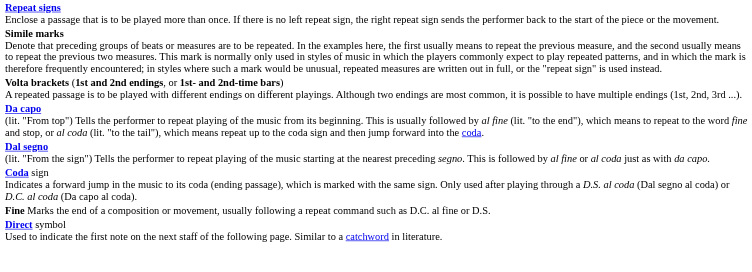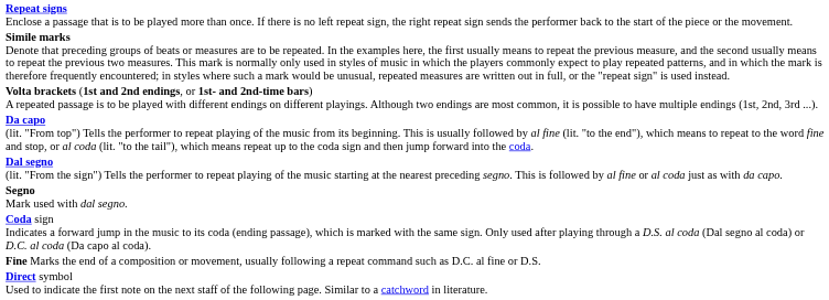+ row: Segno Mark used with dal segno.
